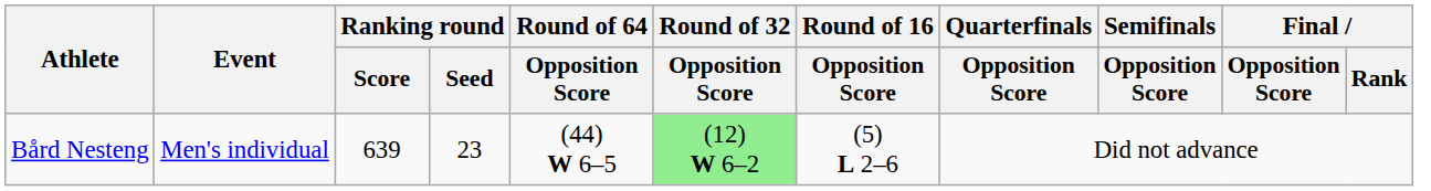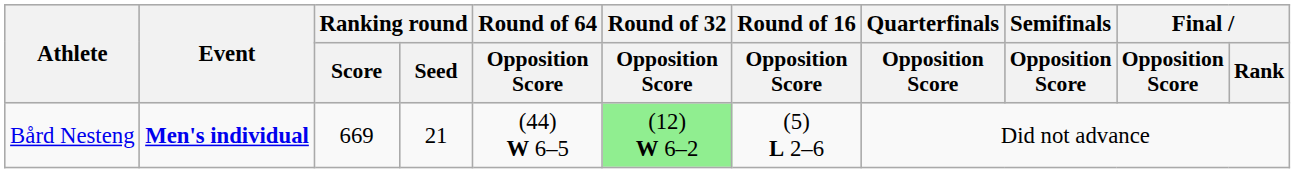Bård Nesteng | Event: normal -> bold
Bård Nesteng | Ranking round / Score: 639 -> 669
Bård Nesteng | Ranking round / Seed: 23 -> 21
